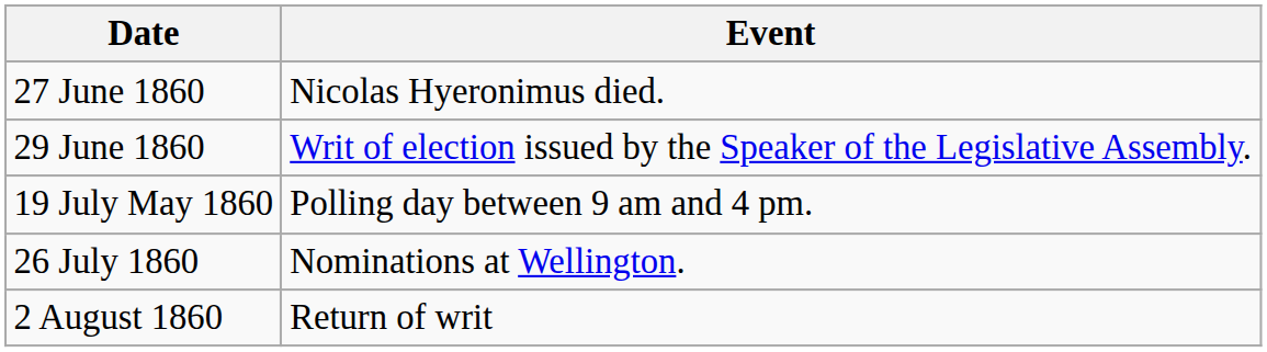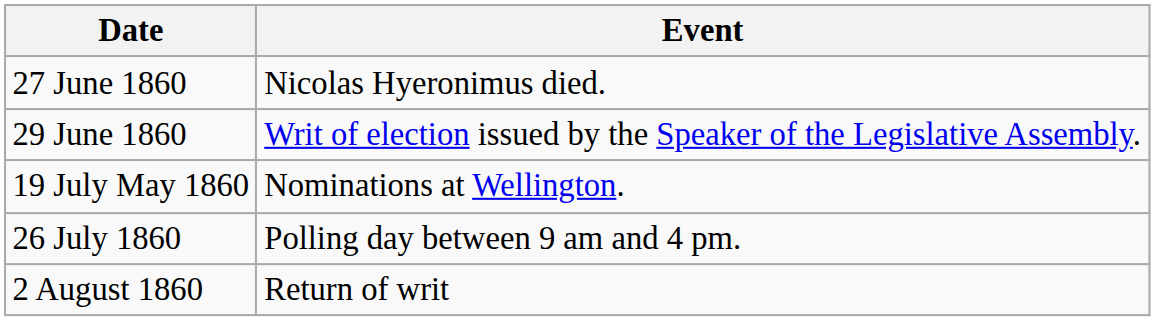19 July May 1860 | Event: Polling day between 9 am and 4 pm. -> Nominations at Wellington.
26 July 1860 | Event: Nominations at Wellington. -> Polling day between 9 am and 4 pm.
